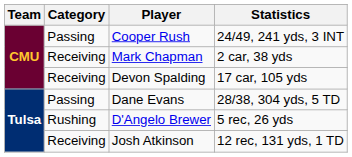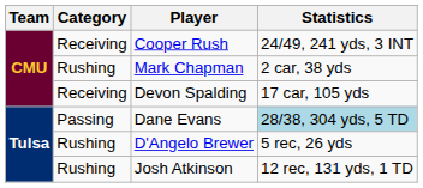Cooper Rush | Category: Passing -> Receiving
Mark Chapman | Category: Receiving -> Rushing
Dane Evans | Statistics: no background -> lightblue background
Josh Atkinson | Category: Receiving -> Rushing
